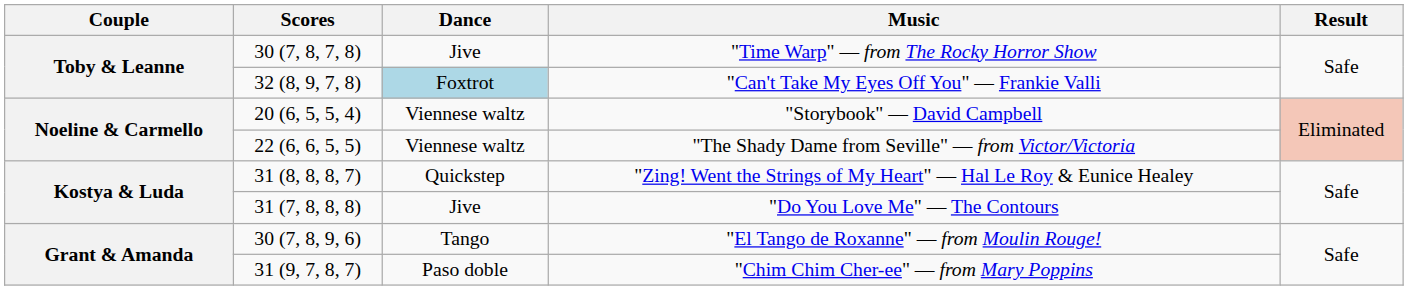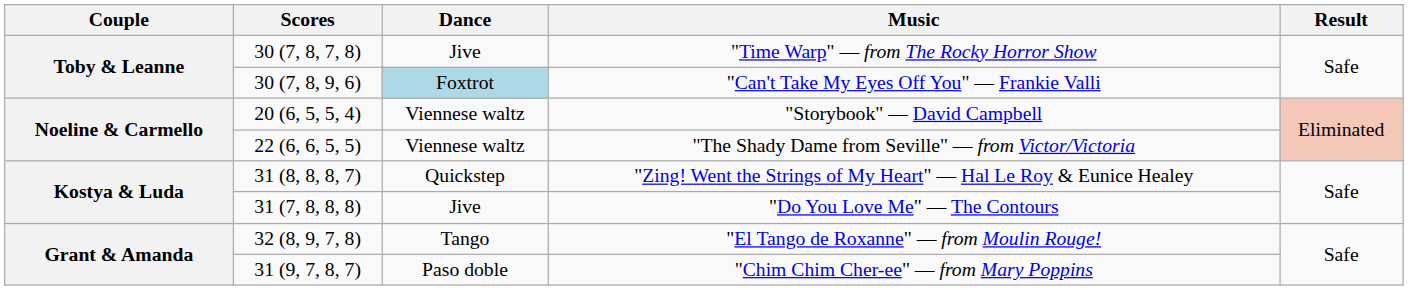"Can't Take My Eyes Off You" — Frankie Valli | Scores: 32 (8, 9, 7, 8) -> 30 (7, 8, 9, 6)
"El Tango de Roxanne" — from Moulin Rouge! | Scores: 30 (7, 8, 9, 6) -> 32 (8, 9, 7, 8)
